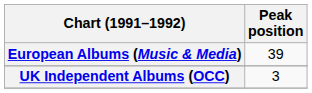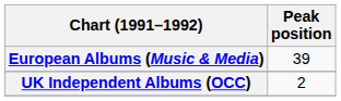UK Independent Albums (OCC) | Peak position: 3 -> 2
